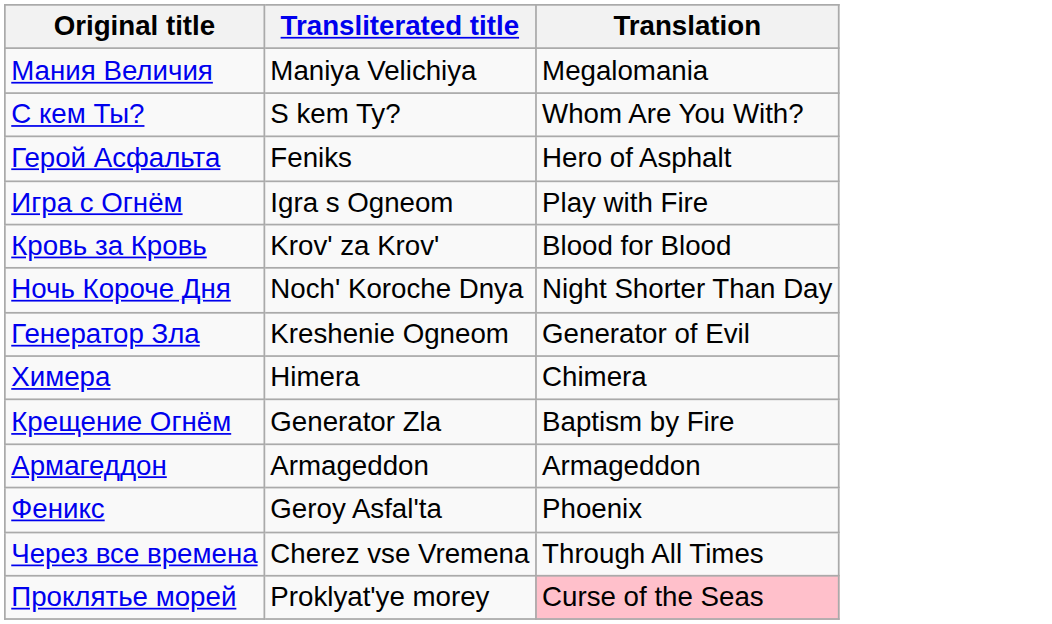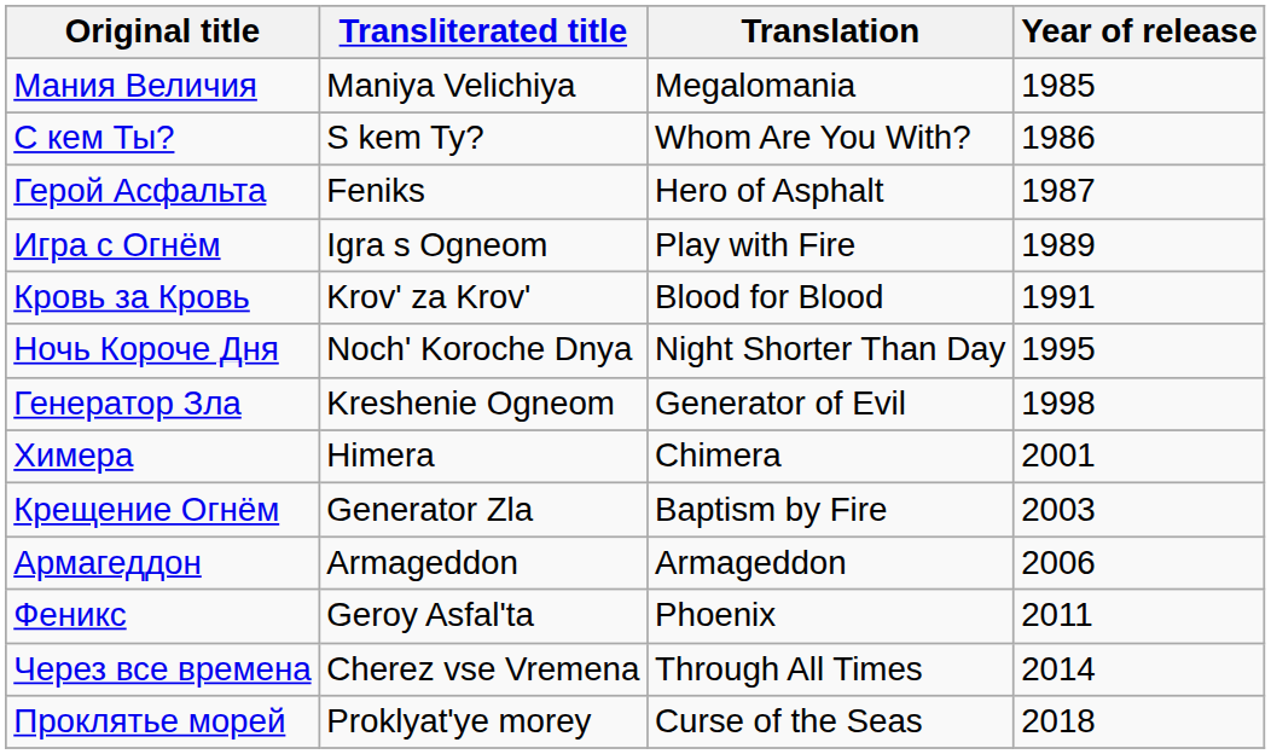+ column: Year of release | 1985 | 1986 | 1987 | 1989 | 1991 | 1995 | 1998 | 2001 | 2003 | 2006 | 2011 | 2014 | 2018
Проклятье морей | Translation: pink background -> no background
